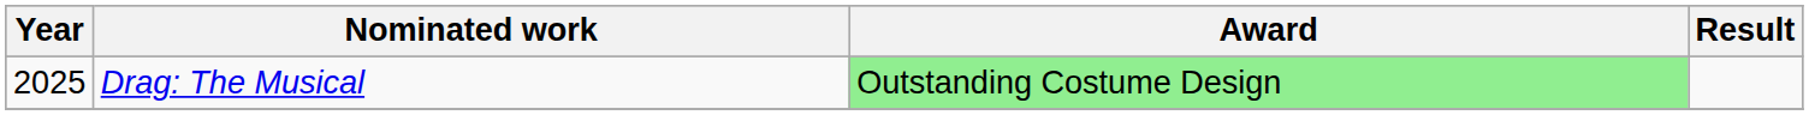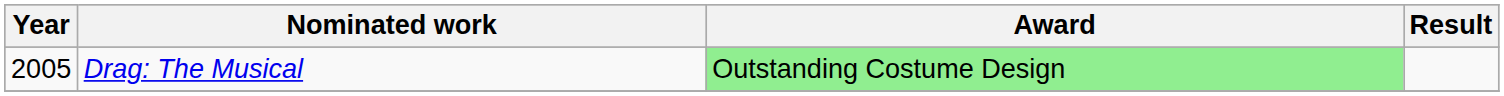Drag: The Musical | Year: 2025 -> 2005
